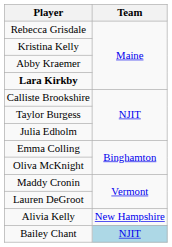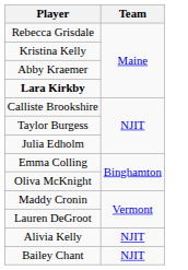Alivia Kelly | Team: New Hampshire -> NJIT
Bailey Chant | Team: lightblue background -> no background
